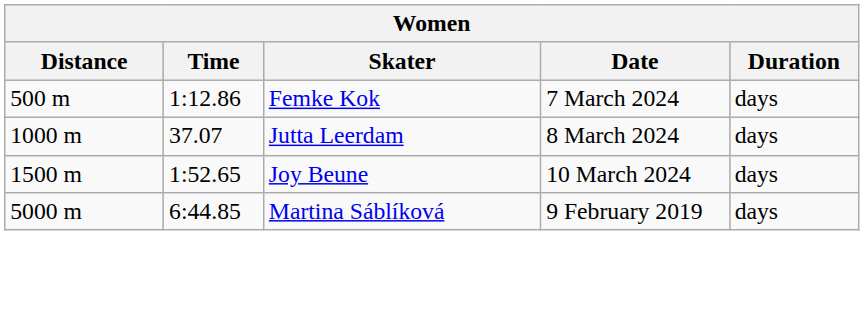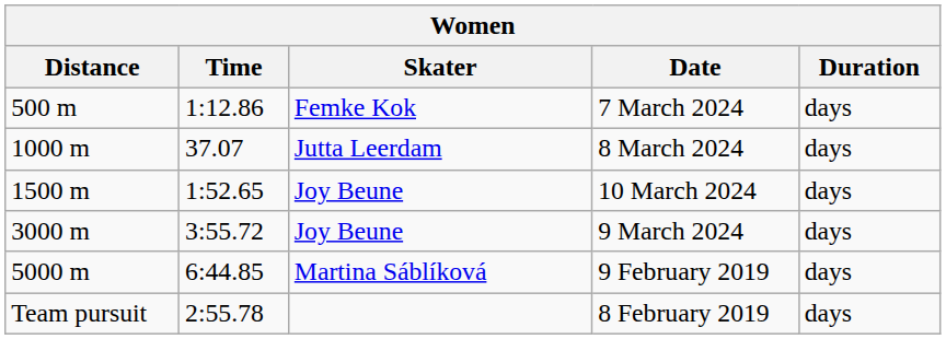+ row: 3000 m | 3:55.72 | Joy Beune | 9 March 2024 | days
+ row: Team pursuit | 2:55.78 | 8 February 2019 | days
